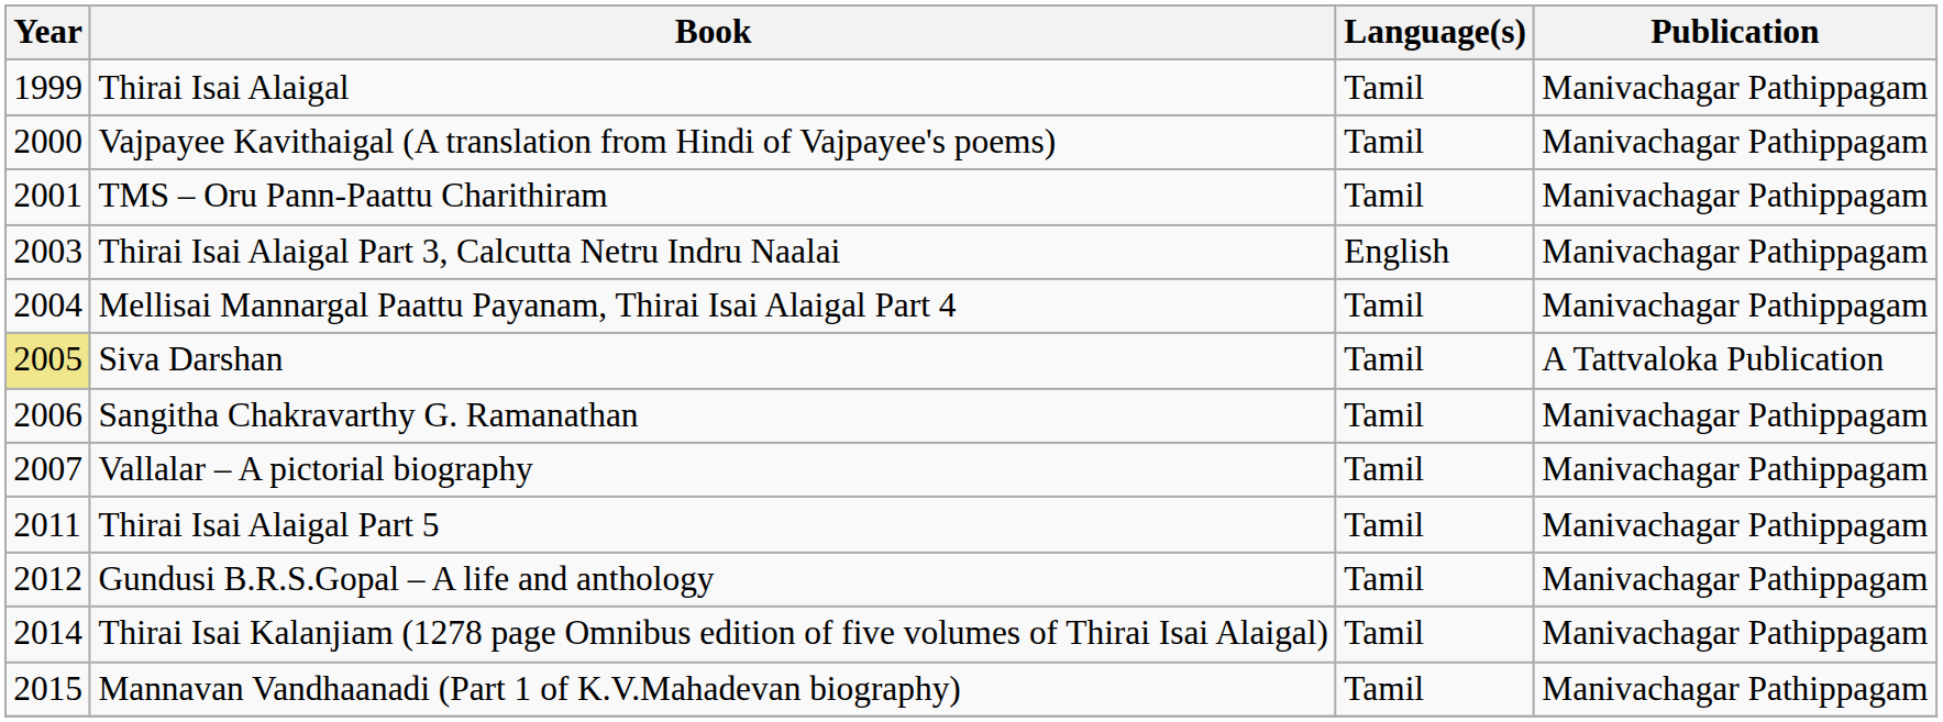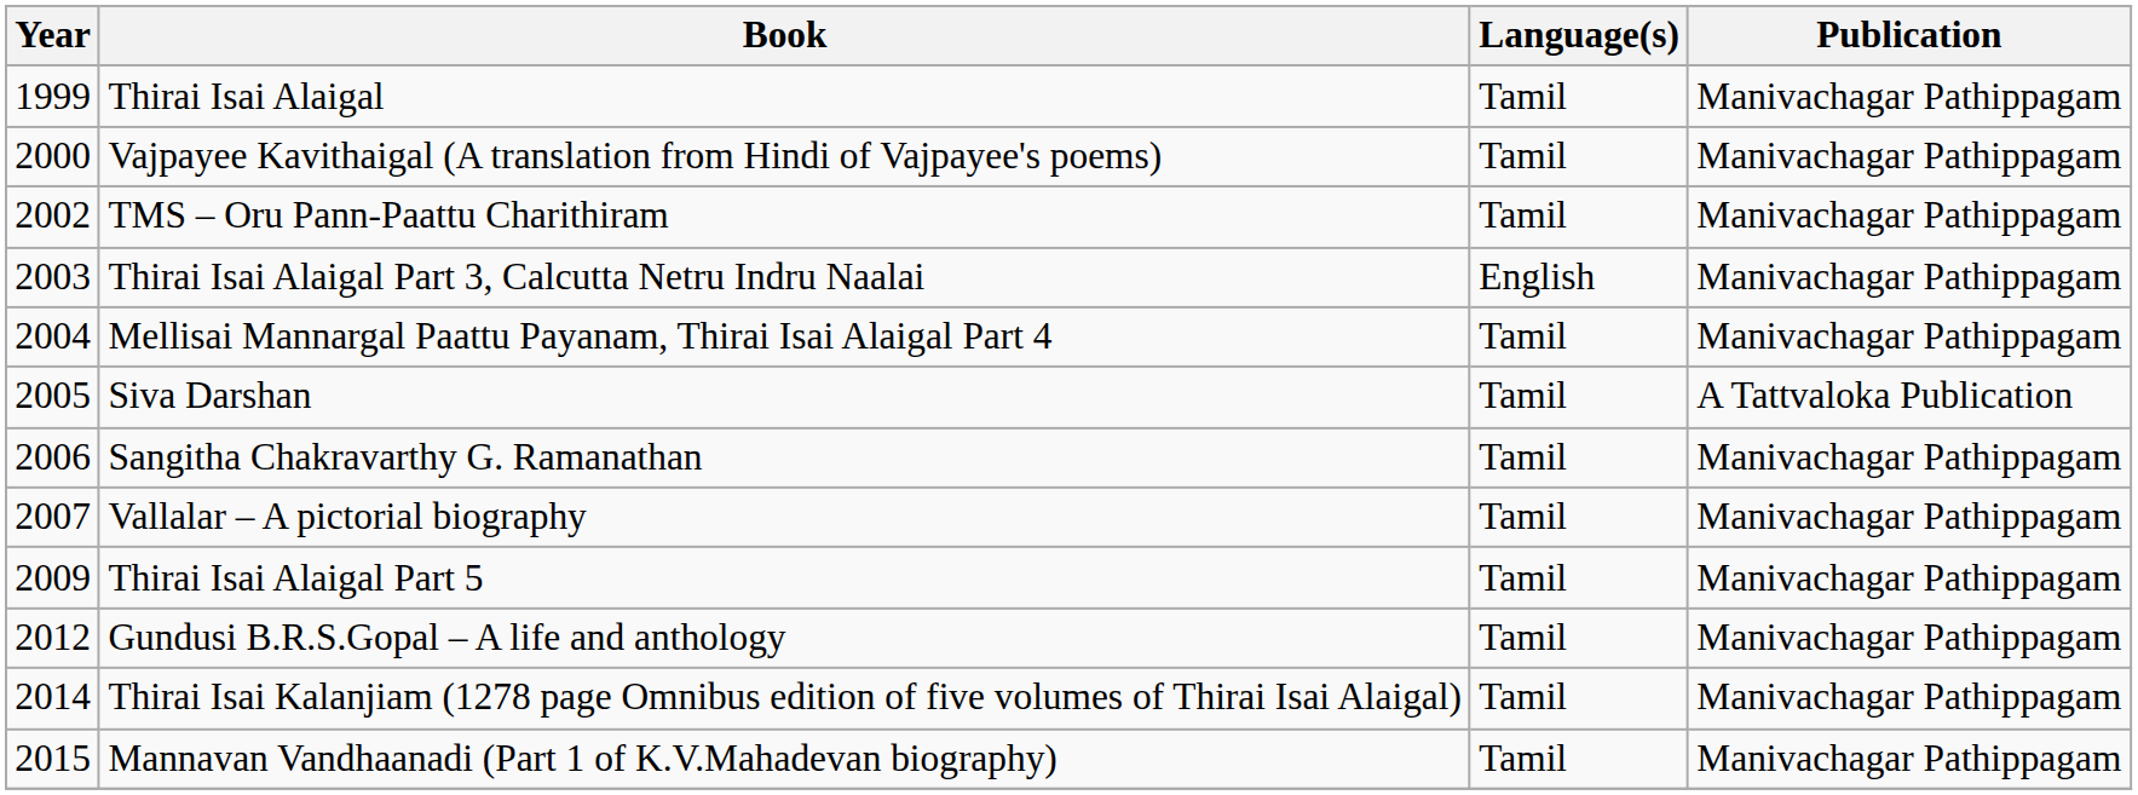TMS – Oru Pann-Paattu Charithiram | Year: 2001 -> 2002
Siva Darshan | Year: khaki background -> no background
Thirai Isai Alaigal Part 5 | Year: 2011 -> 2009
